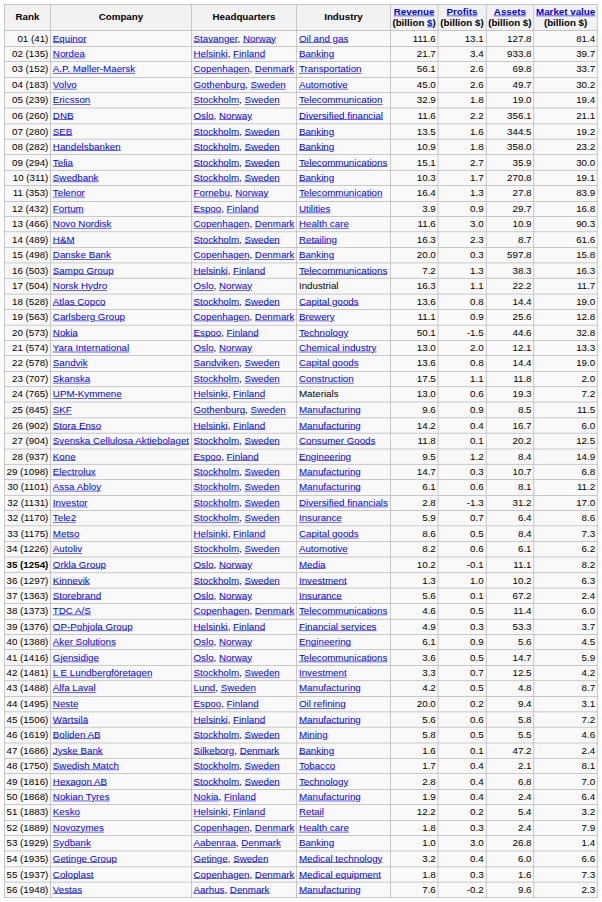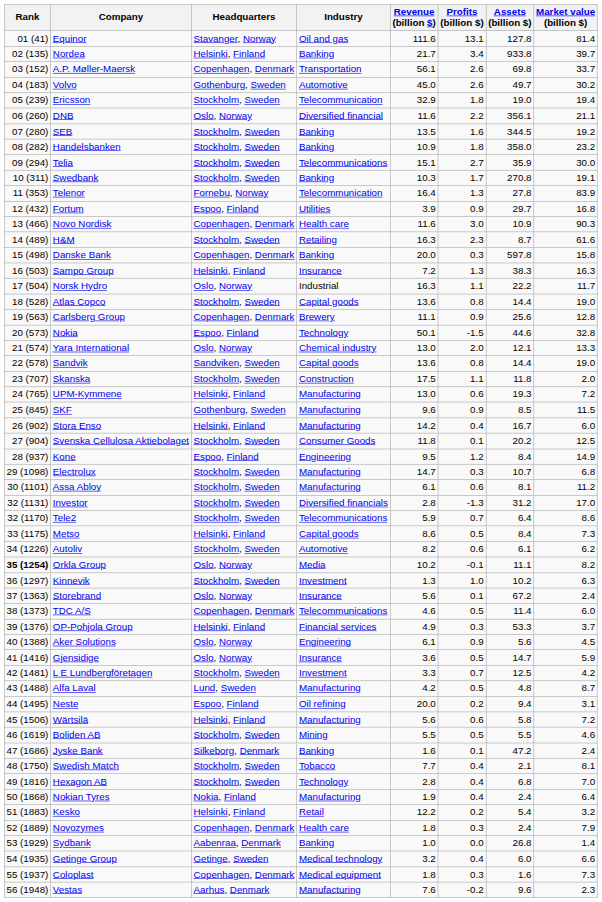Sampo Group | Industry: Telecommunications -> Insurance
UPM-Kymmene | Industry: Materials -> Manufacturing
Tele2 | Industry: Insurance -> Telecommunications
Gjensidige | Industry: Telecommunications -> Insurance
Boliden AB | Revenue (billion $): 5.8 -> 5.5
Swedish Match | Revenue (billion $): 1.7 -> 7.7
Sydbank | Profits (billion $): 3.0 -> 0.0
